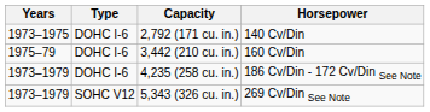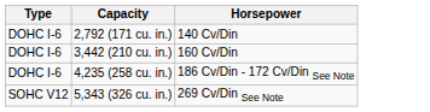- column: Years | 1973–1975 | 1975–79 | 1973–1979 | 1973–1979
